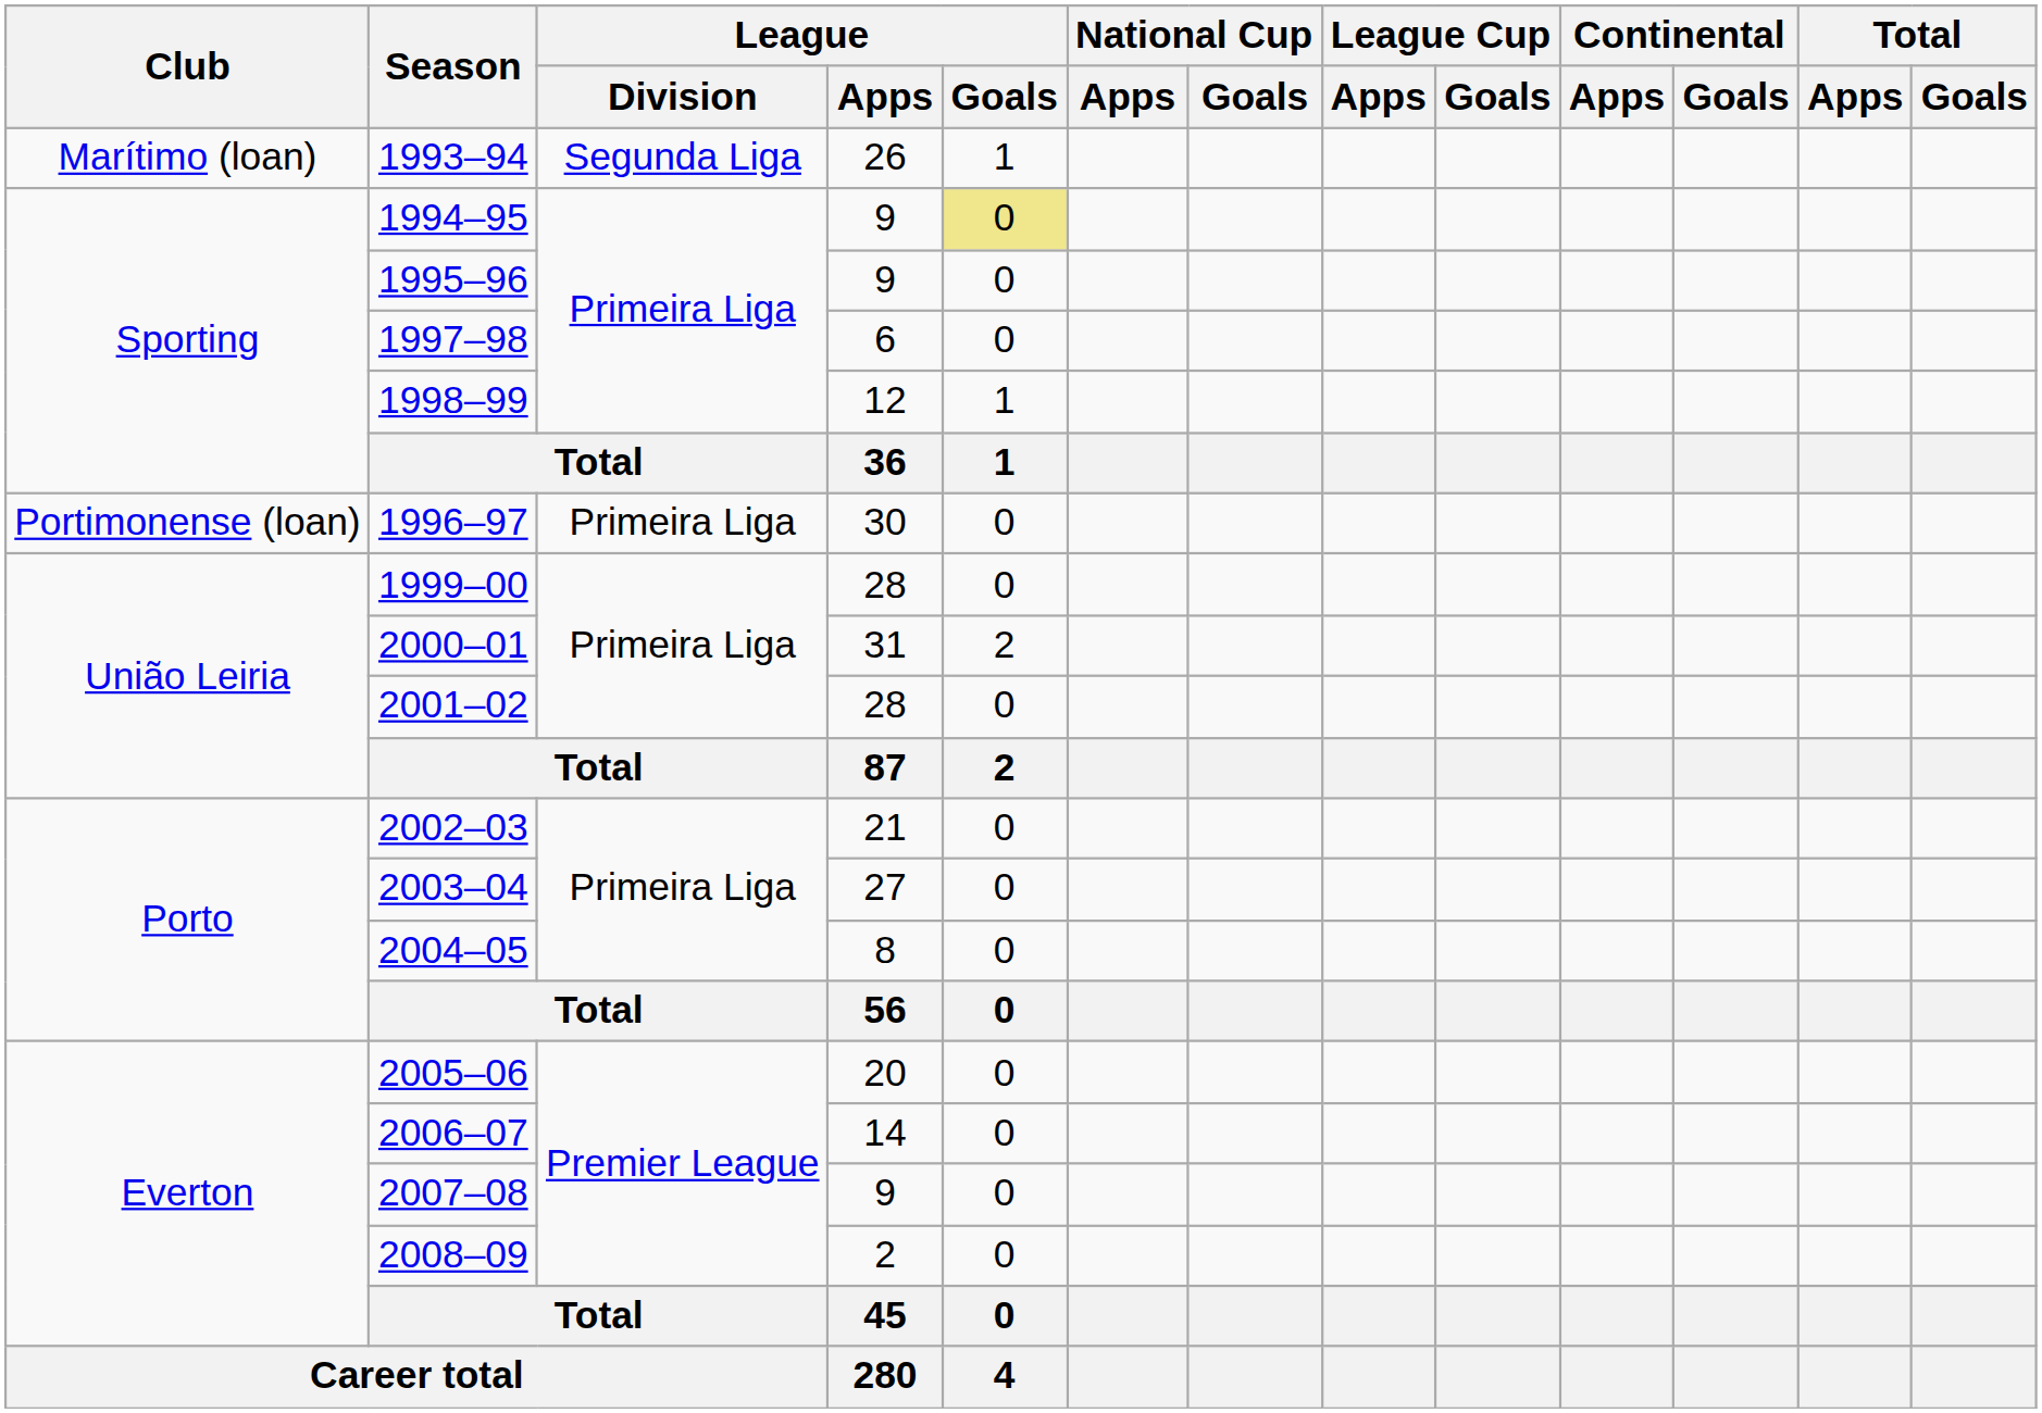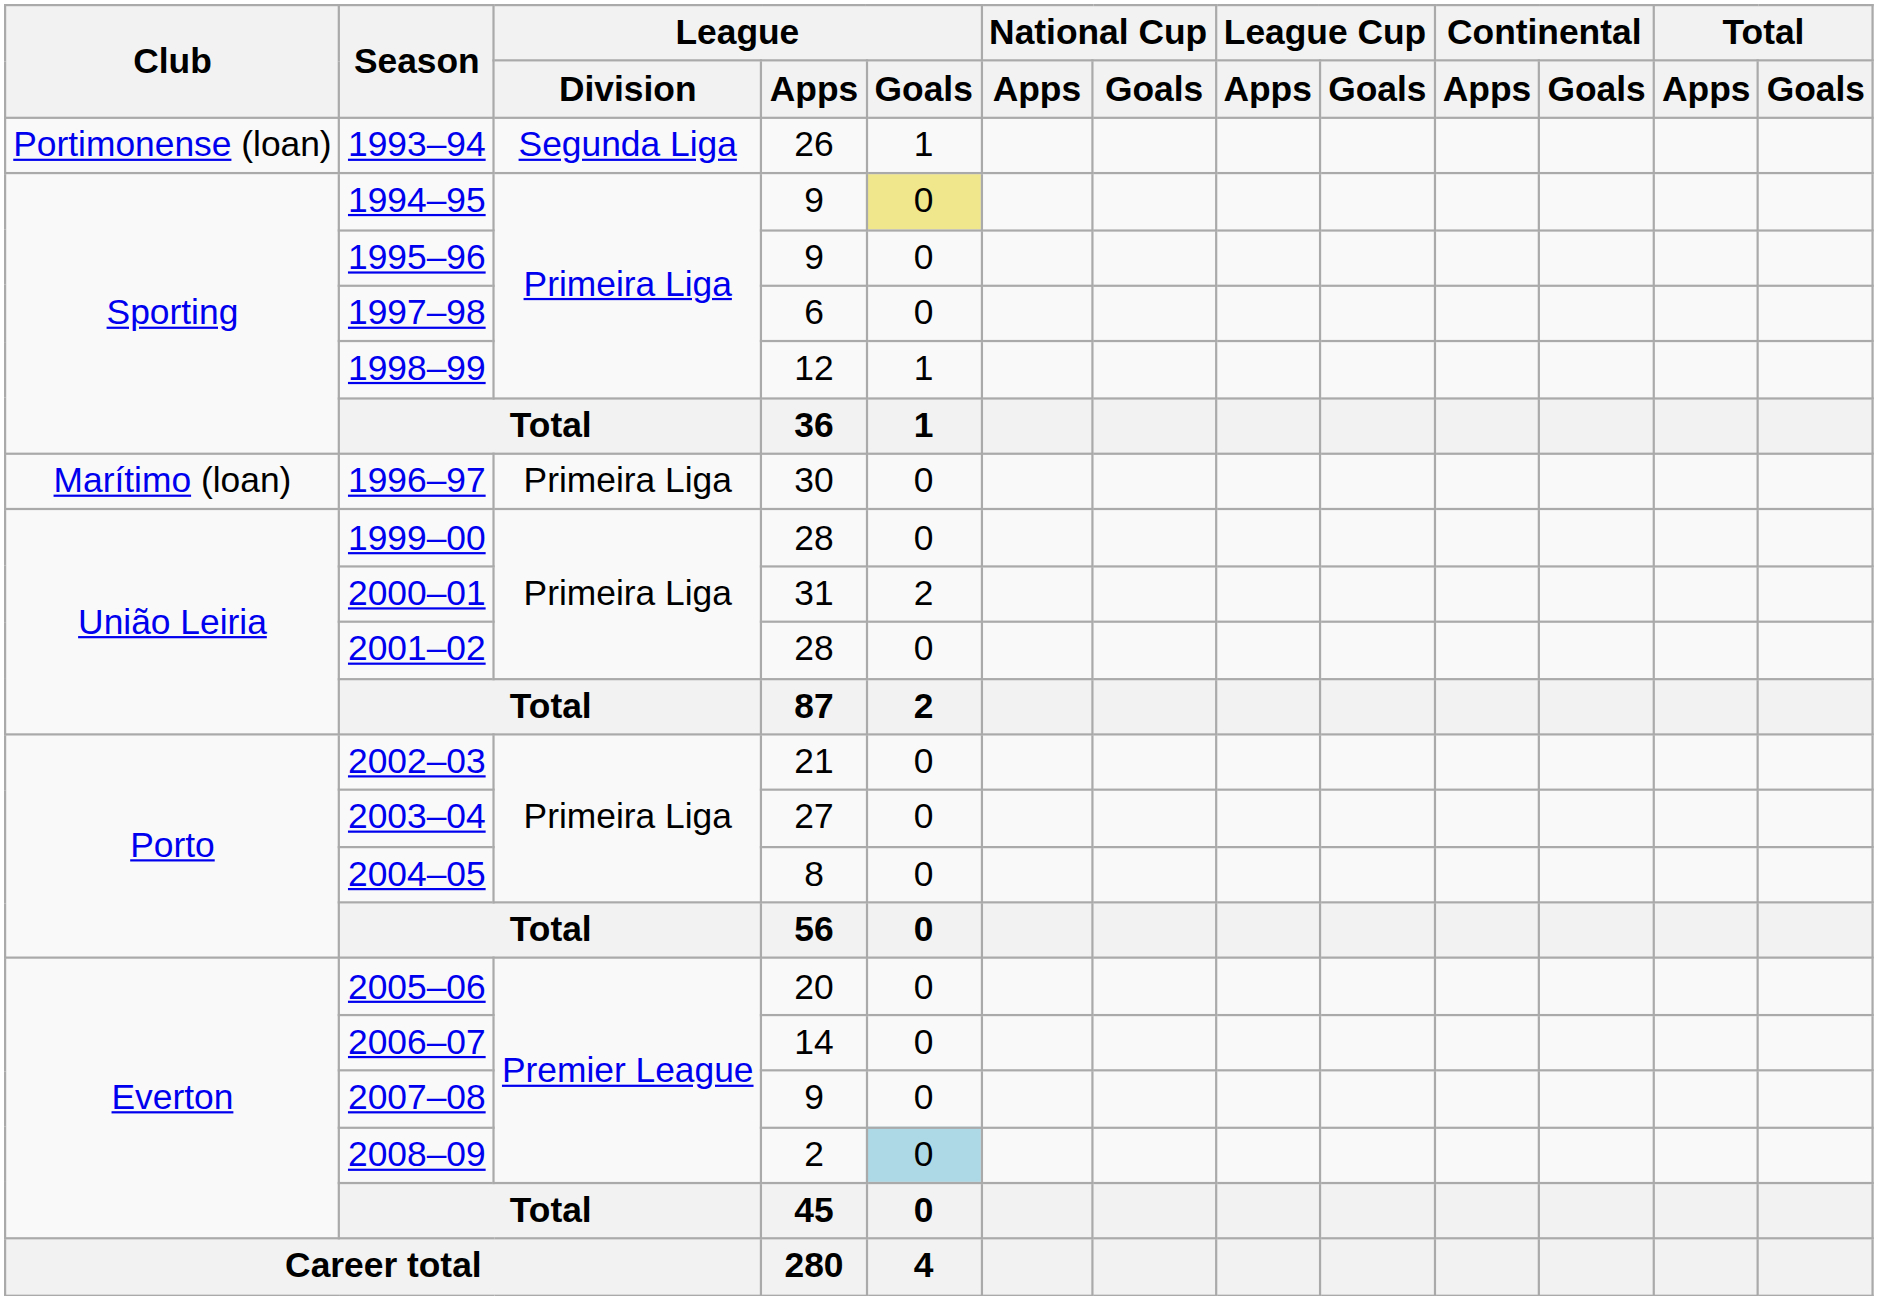1993–94 | Club: Marítimo (loan) -> Portimonense (loan)
1996–97 | Club: Portimonense (loan) -> Marítimo (loan)
2008–09 | League / Goals: no background -> lightblue background
